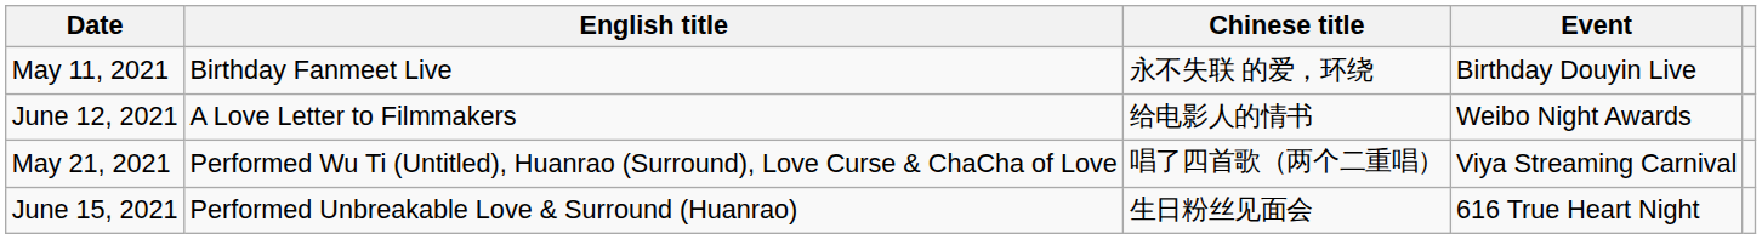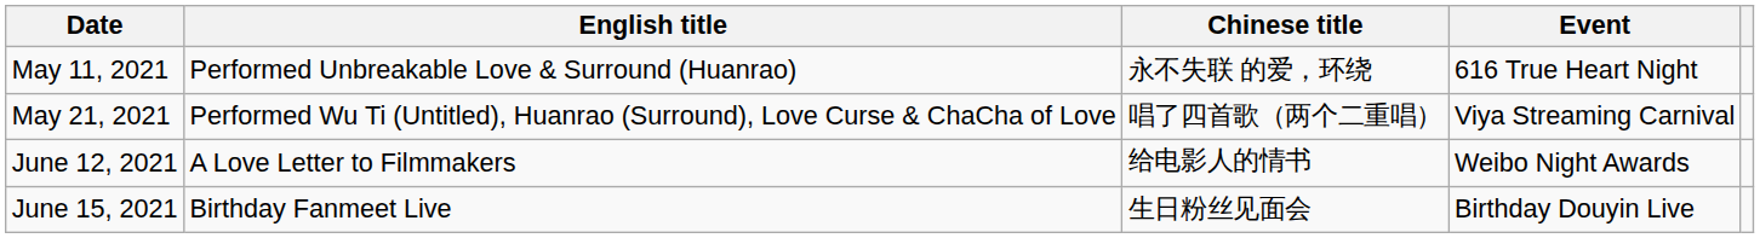May 11, 2021 | English title: Birthday Fanmeet Live -> Performed Unbreakable Love & Surround (Huanrao)
May 11, 2021 | Event: Birthday Douyin Live -> 616 True Heart Night
rows swapped: May 21, 2021 <-> June 12, 2021
June 15, 2021 | English title: Performed Unbreakable Love & Surround (Huanrao) -> Birthday Fanmeet Live
June 15, 2021 | Event: 616 True Heart Night -> Birthday Douyin Live
